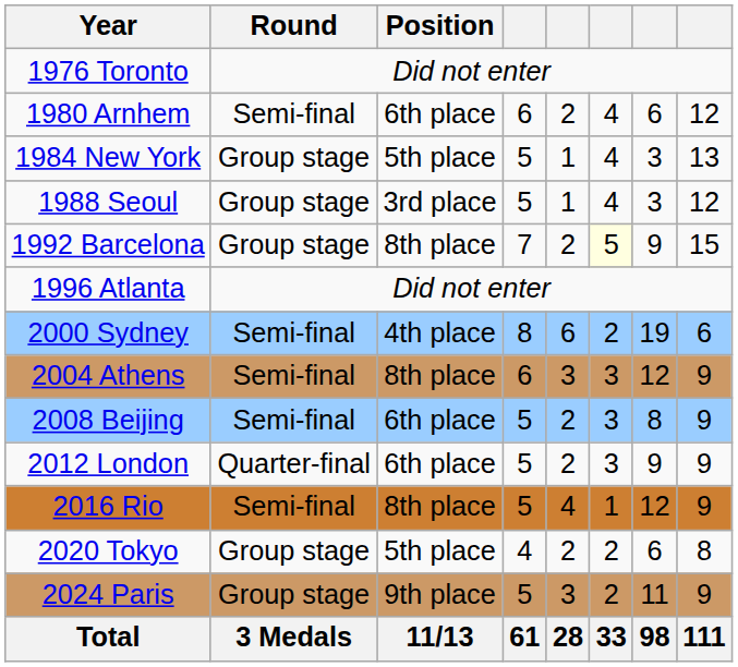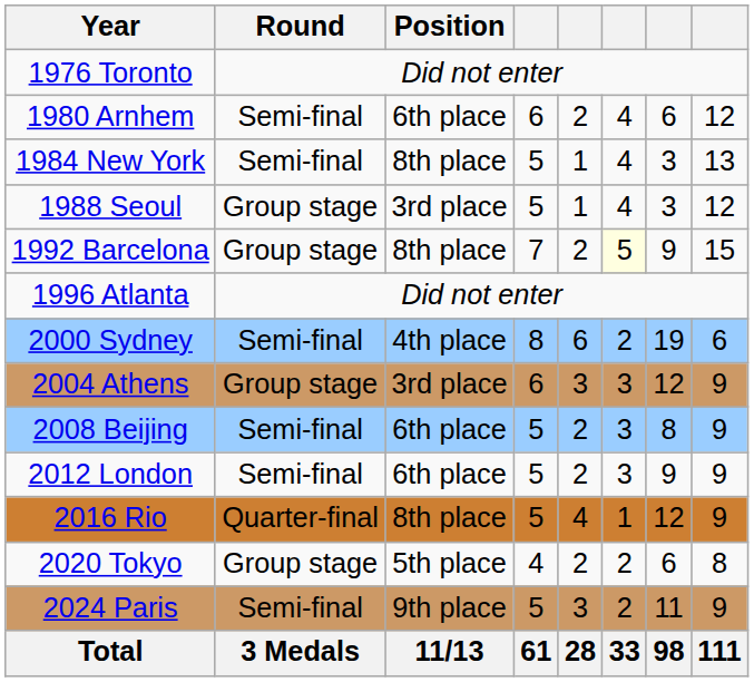1984 New York | Round: Group stage -> Semi-final
1984 New York | Position: 5th place -> 8th place
2004 Athens | Round: Semi-final -> Group stage
2004 Athens | Position: 8th place -> 3rd place
2012 London | Round: Quarter-final -> Semi-final
2016 Rio | Round: Semi-final -> Quarter-final
2024 Paris | Round: Group stage -> Semi-final
